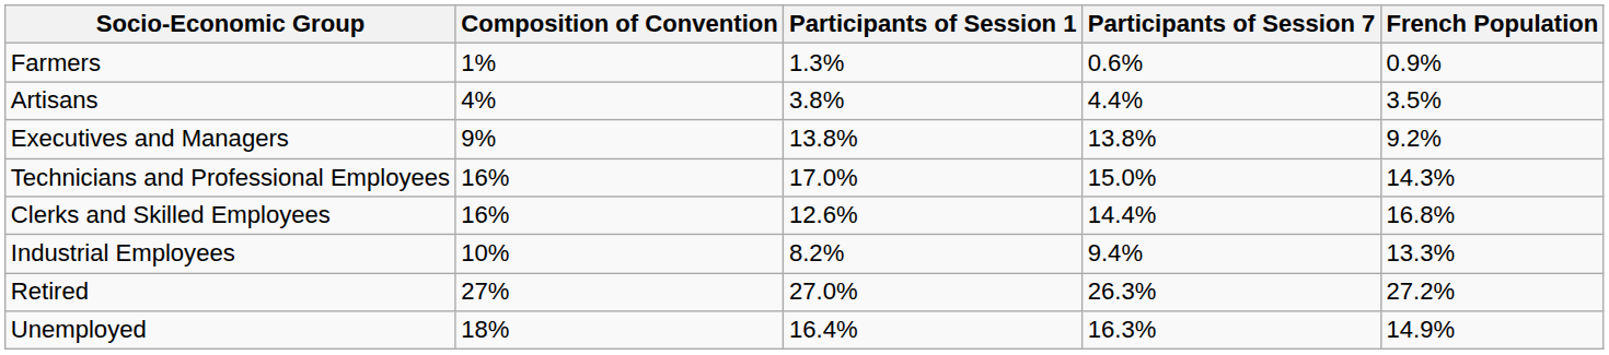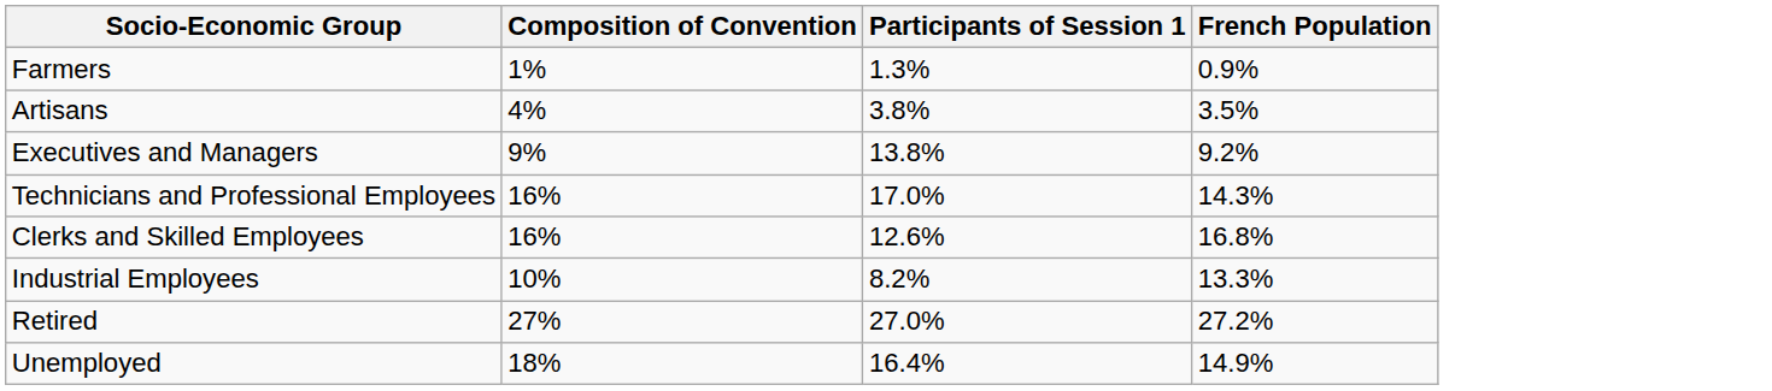- column: Participants of Session 7 | 0.6% | 4.4% | 13.8% | 15.0% | 14.4% | 9.4% | 26.3% | 16.3%
